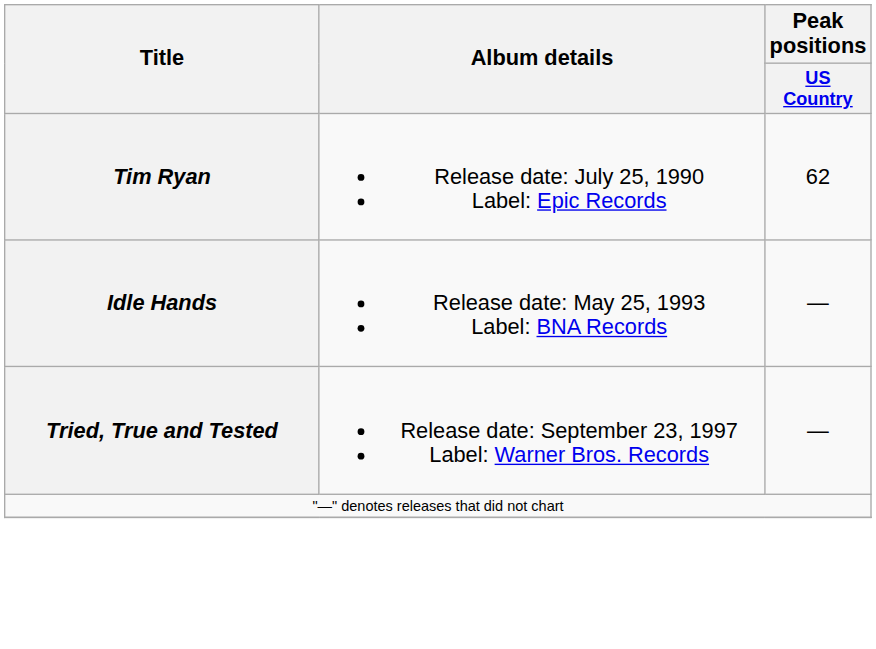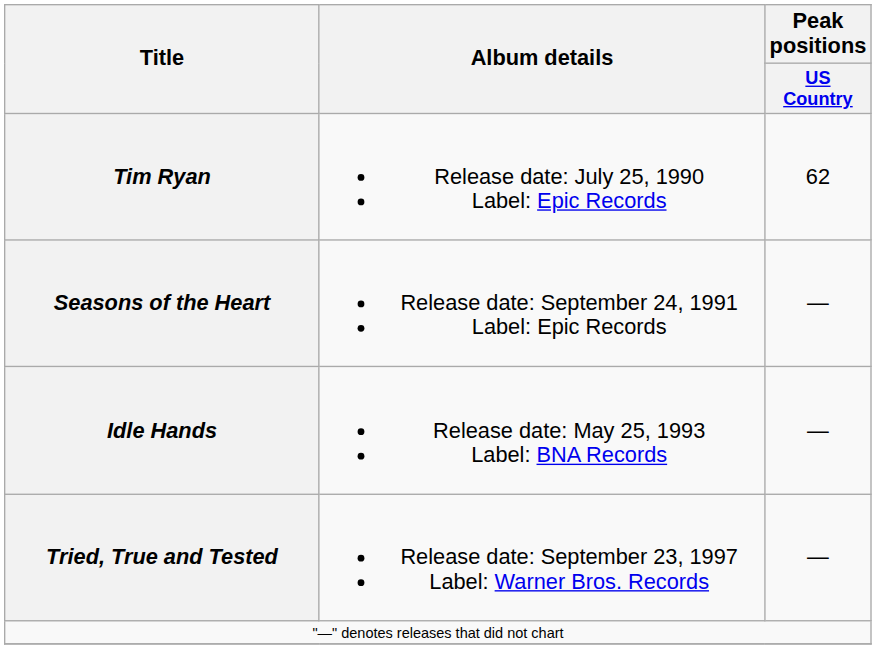+ row: Seasons of the Heart | Release date: September 24, 1991 Label: Epic Records | —
